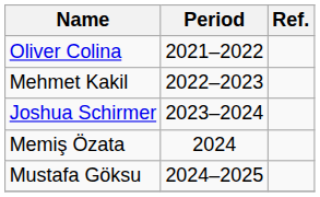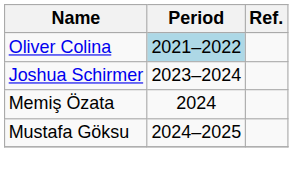Oliver Colina | Period: no background -> lightblue background
- row: Mehmet Kakil | 2022–2023
